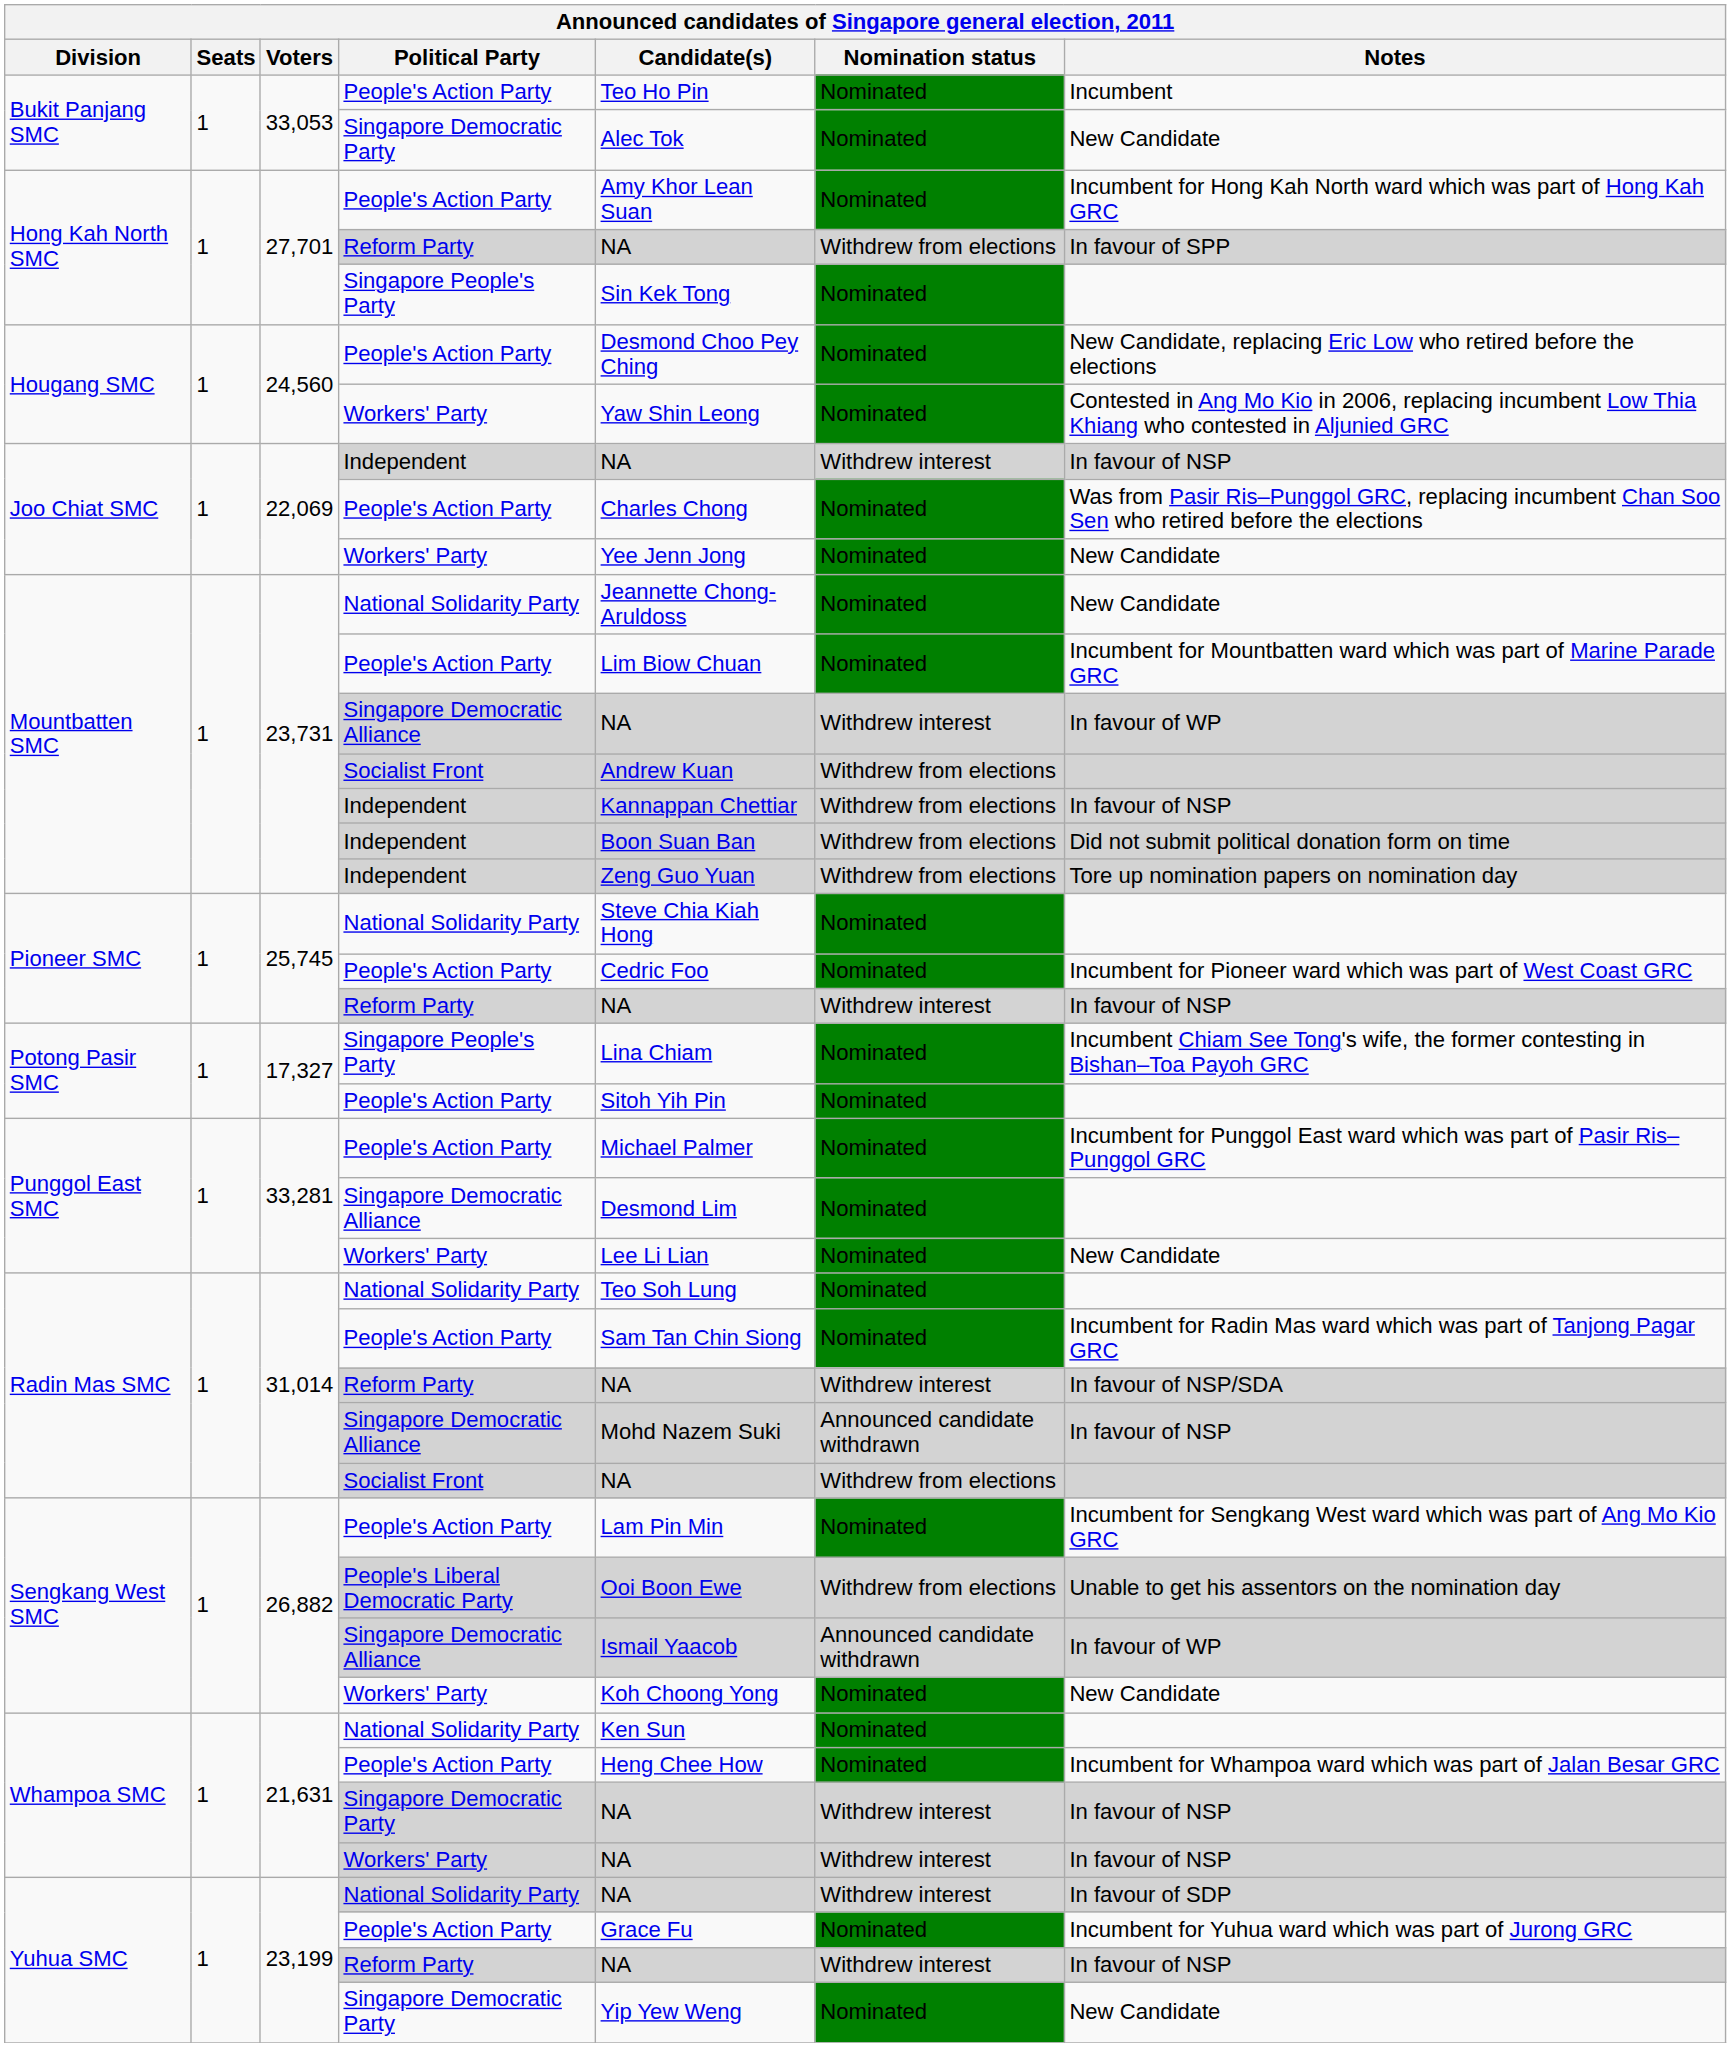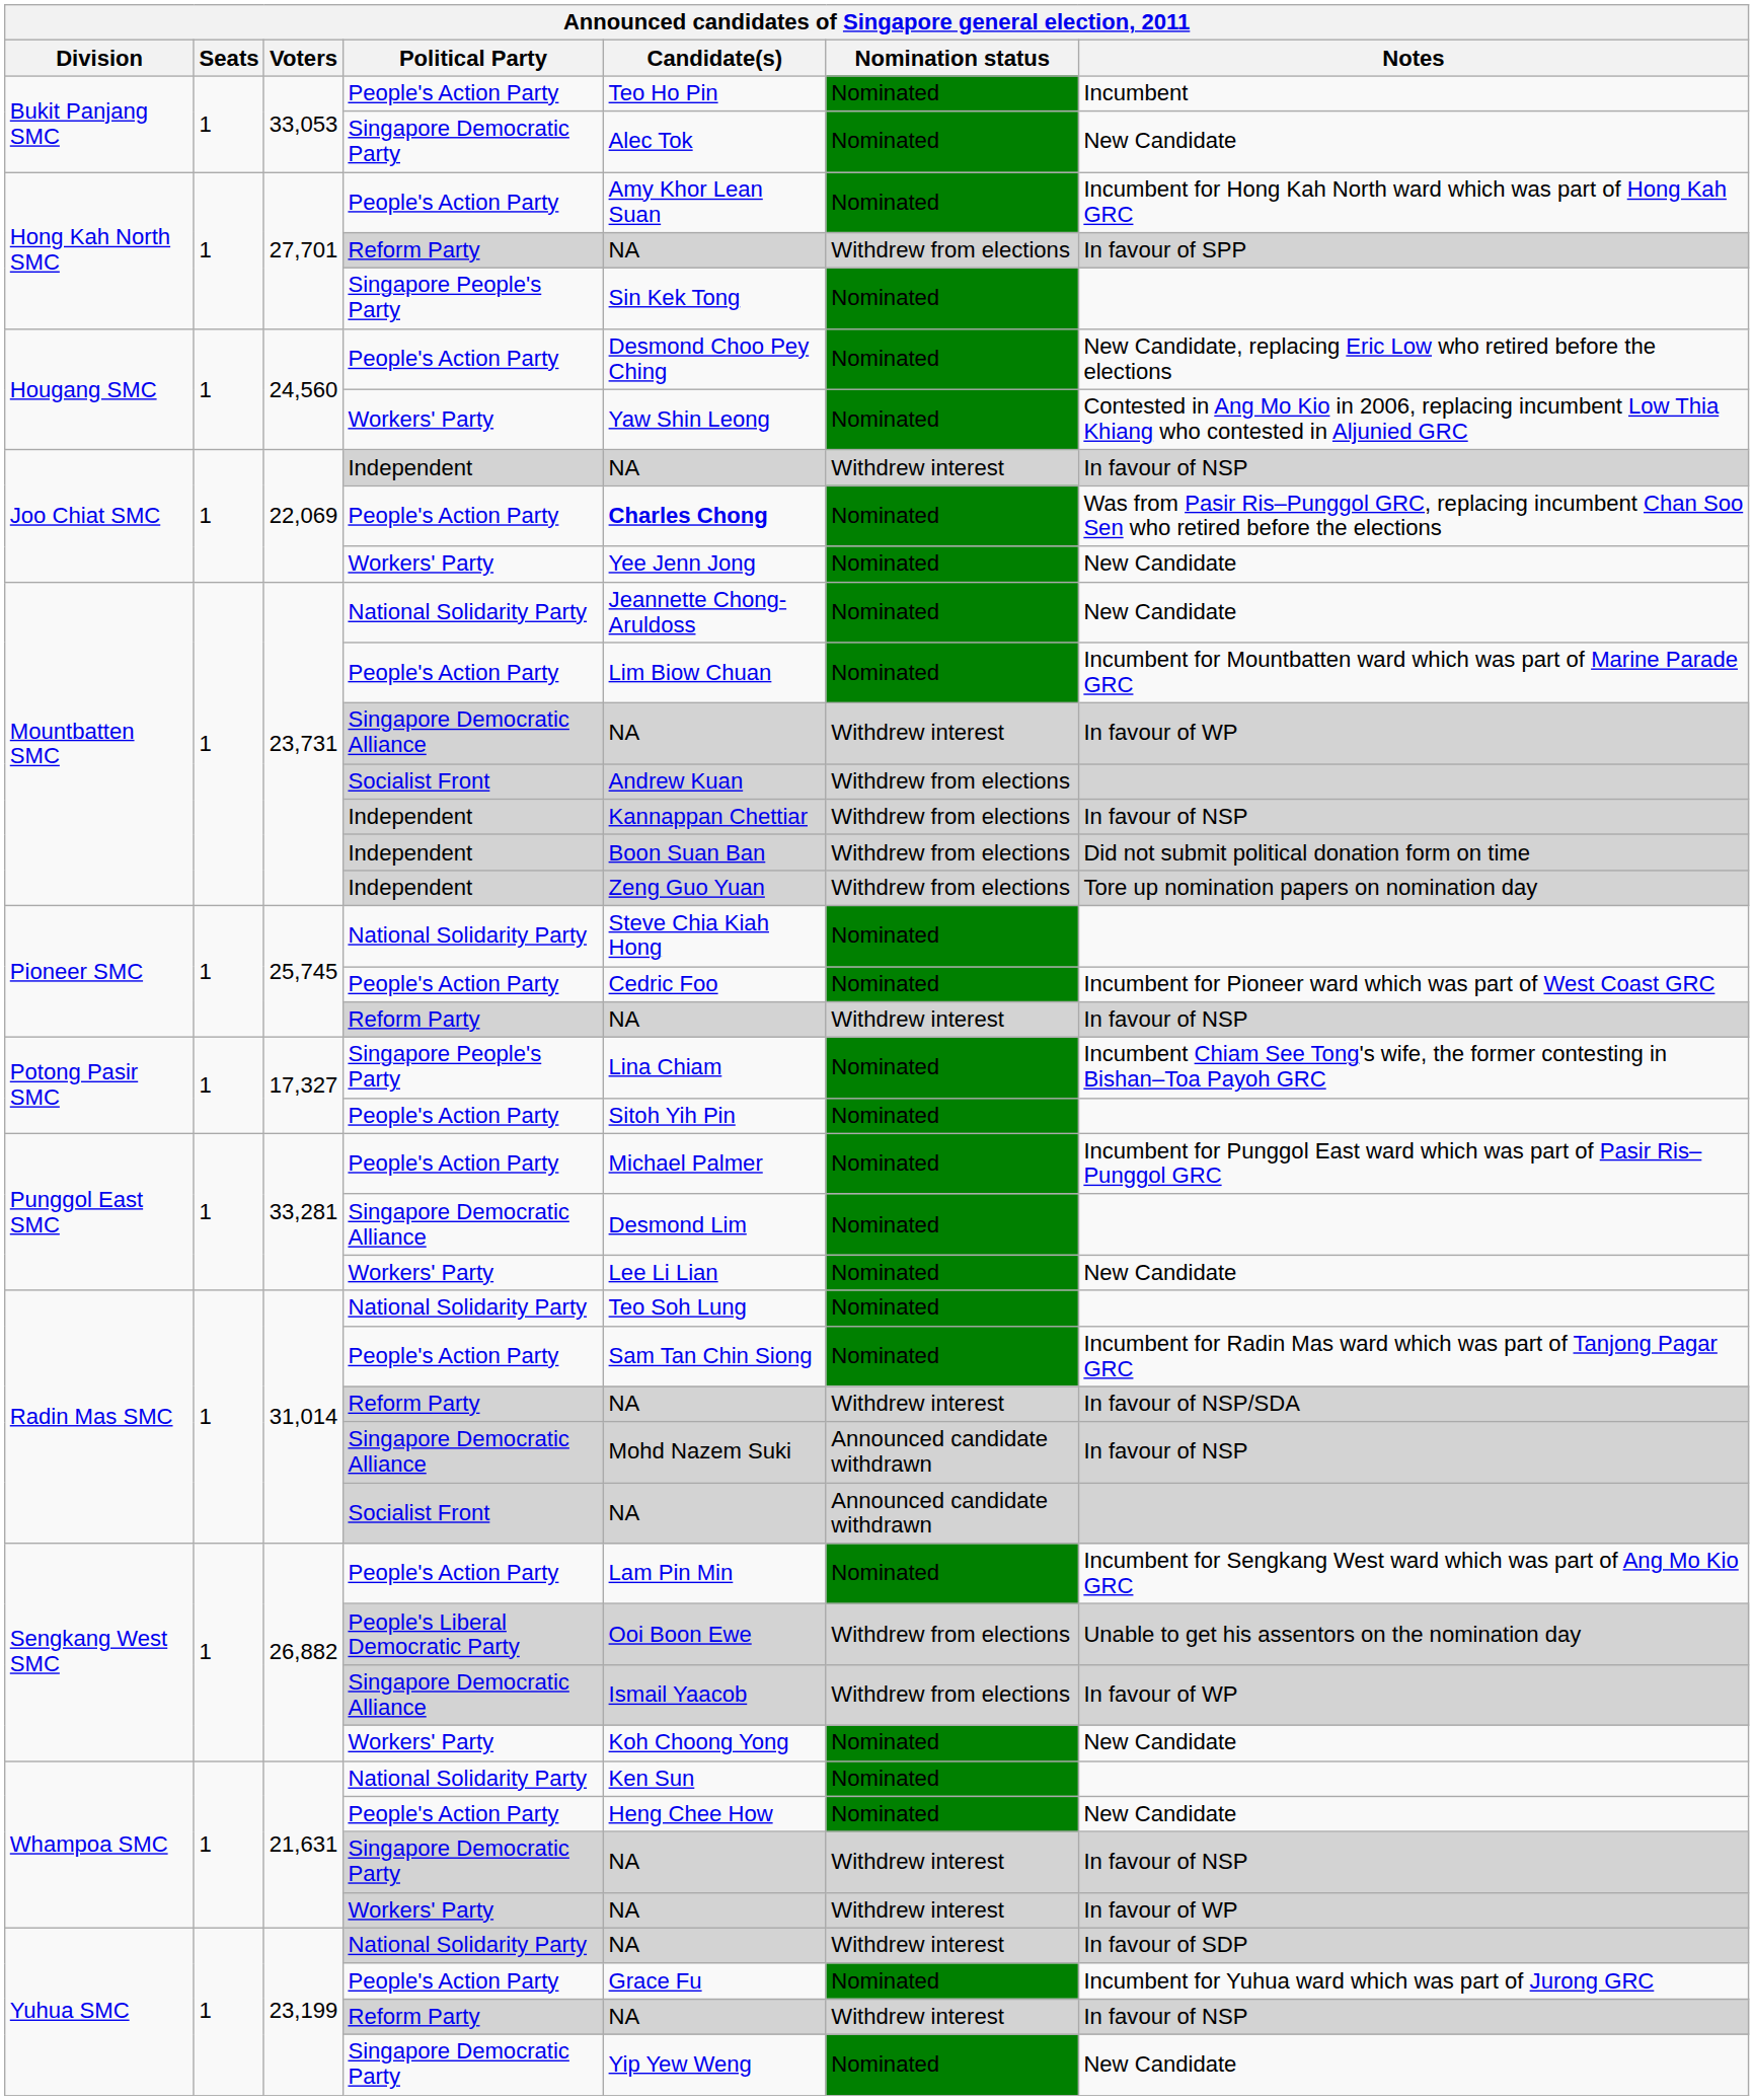Joo Chiat SMC / People's Action Party | Candidate(s): normal -> bold
Radin Mas SMC / Socialist Front | Nomination status: Withdrew from elections -> Announced candidate withdrawn
Sengkang West SMC / Singapore Democratic Alliance | Nomination status: Announced candidate withdrawn -> Withdrew from elections
Whampoa SMC / People's Action Party | Notes: Incumbent for Whampoa ward which was part of Jalan Besar GRC -> New Candidate
Whampoa SMC / Workers' Party | Notes: In favour of NSP -> In favour of WP
